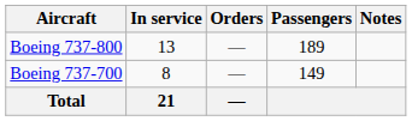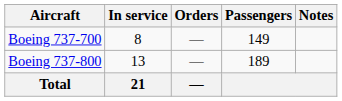rows swapped: Boeing 737-700 <-> Boeing 737-800
